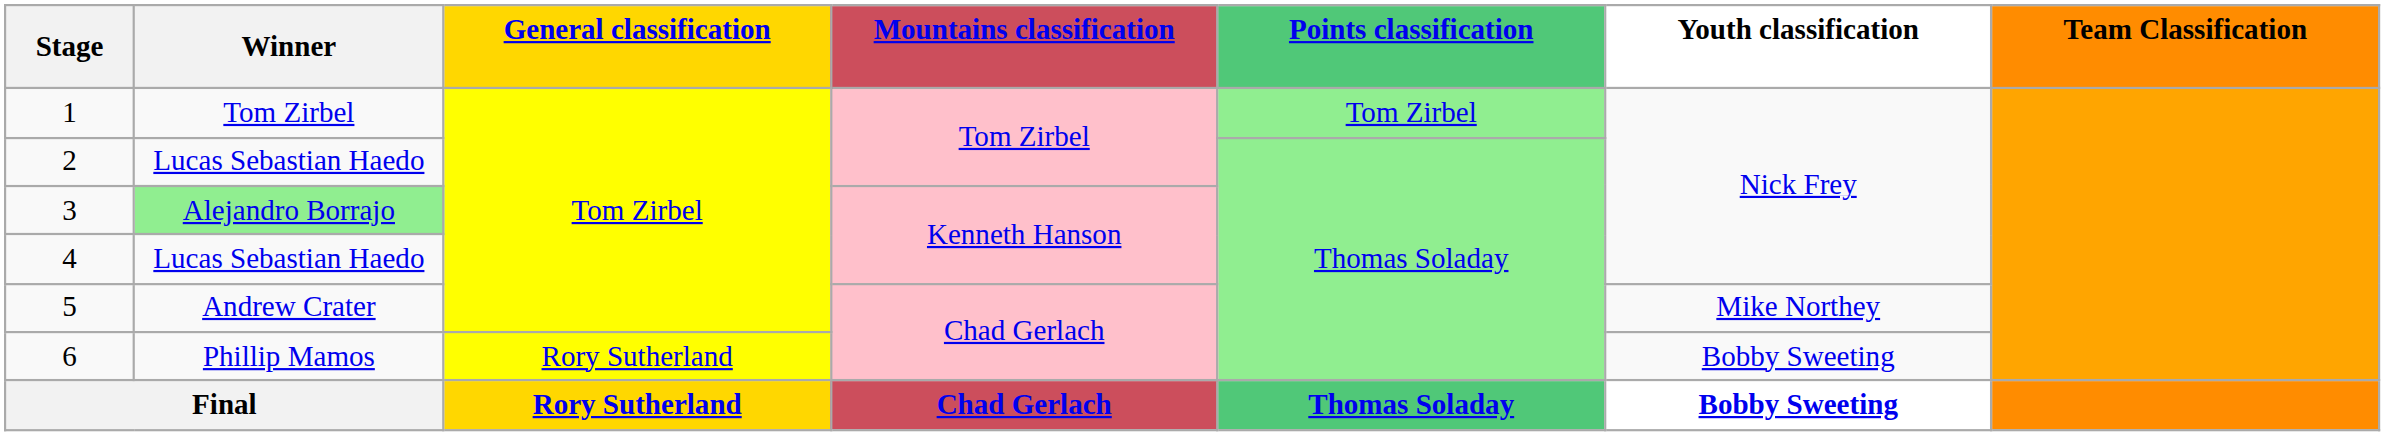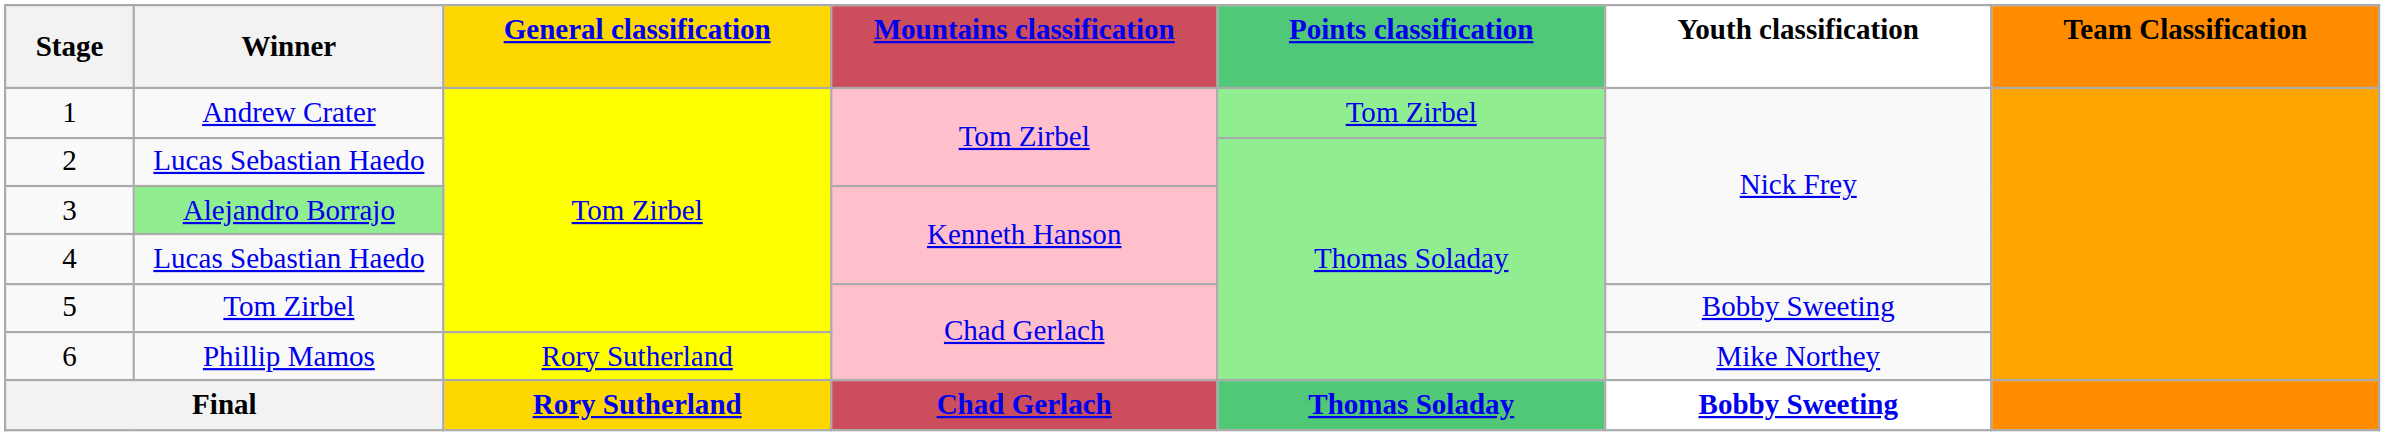1 | Winner: Tom Zirbel -> Andrew Crater
5 | Winner: Andrew Crater -> Tom Zirbel
5 | Youth classification: Mike Northey -> Bobby Sweeting
6 | Youth classification: Bobby Sweeting -> Mike Northey
